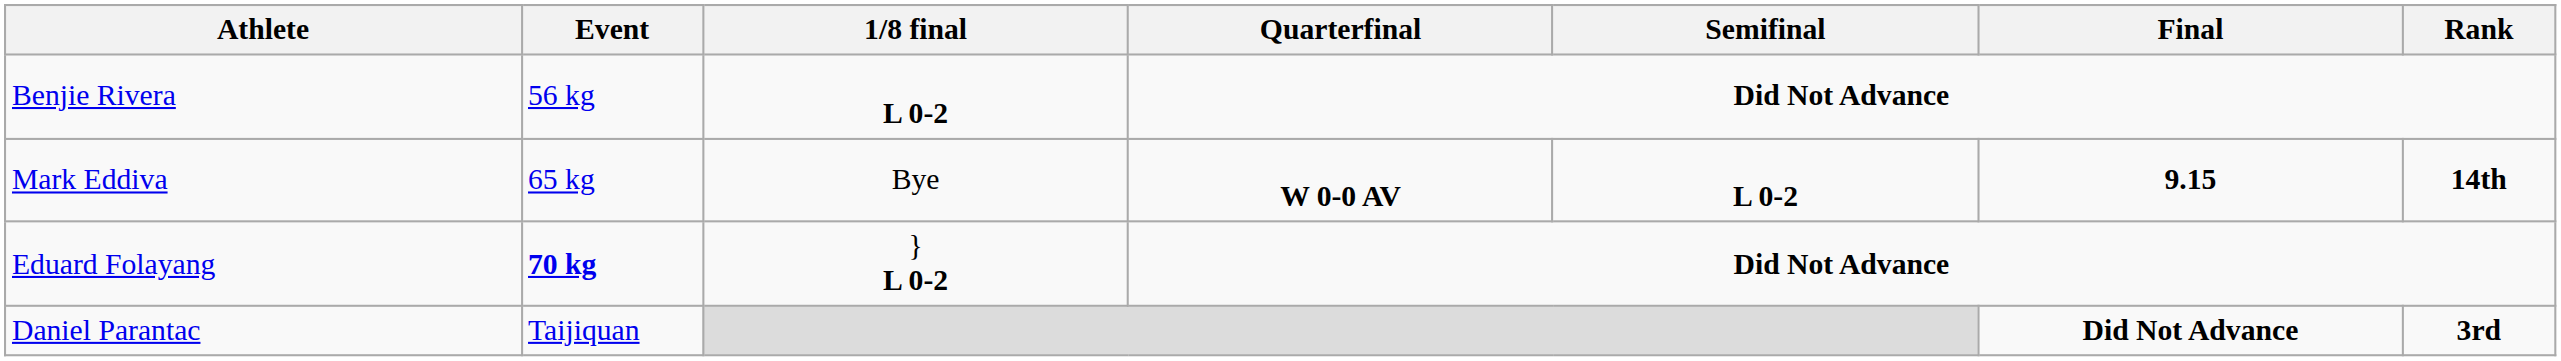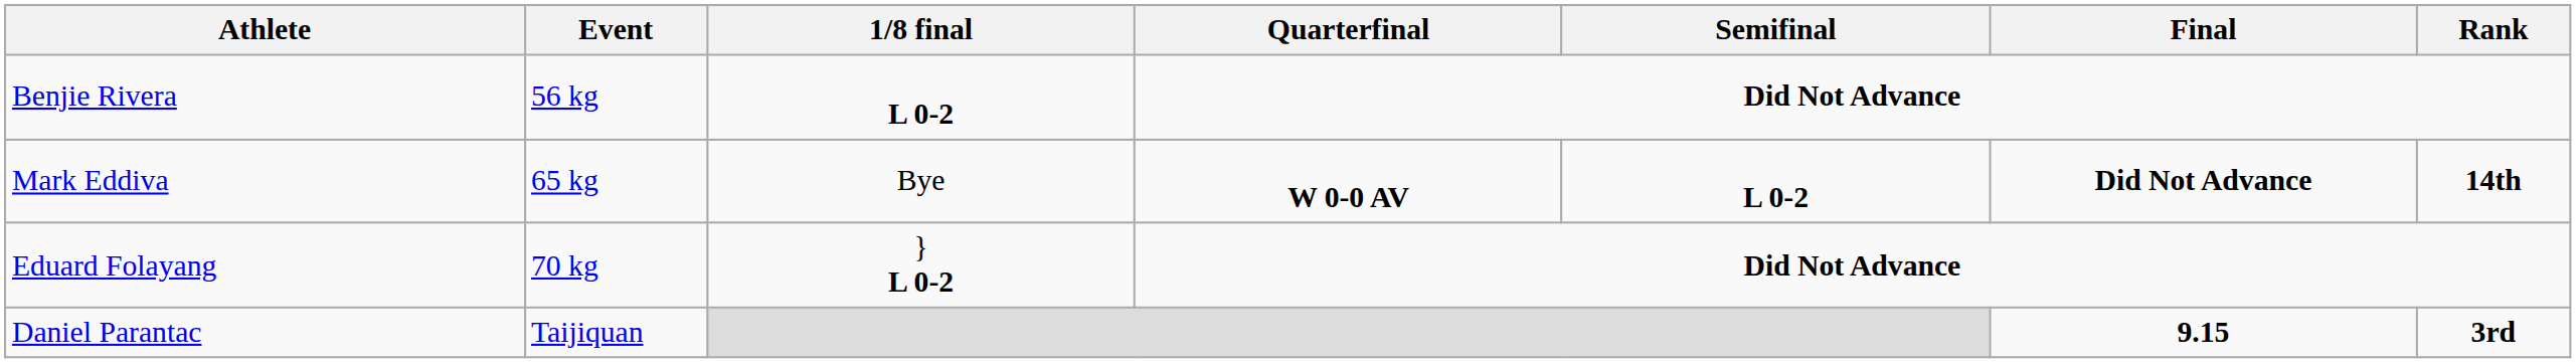Mark Eddiva | Final: 9.15 -> Did Not Advance
Eduard Folayang | Event: bold -> normal
Daniel Parantac | Final: Did Not Advance -> 9.15
